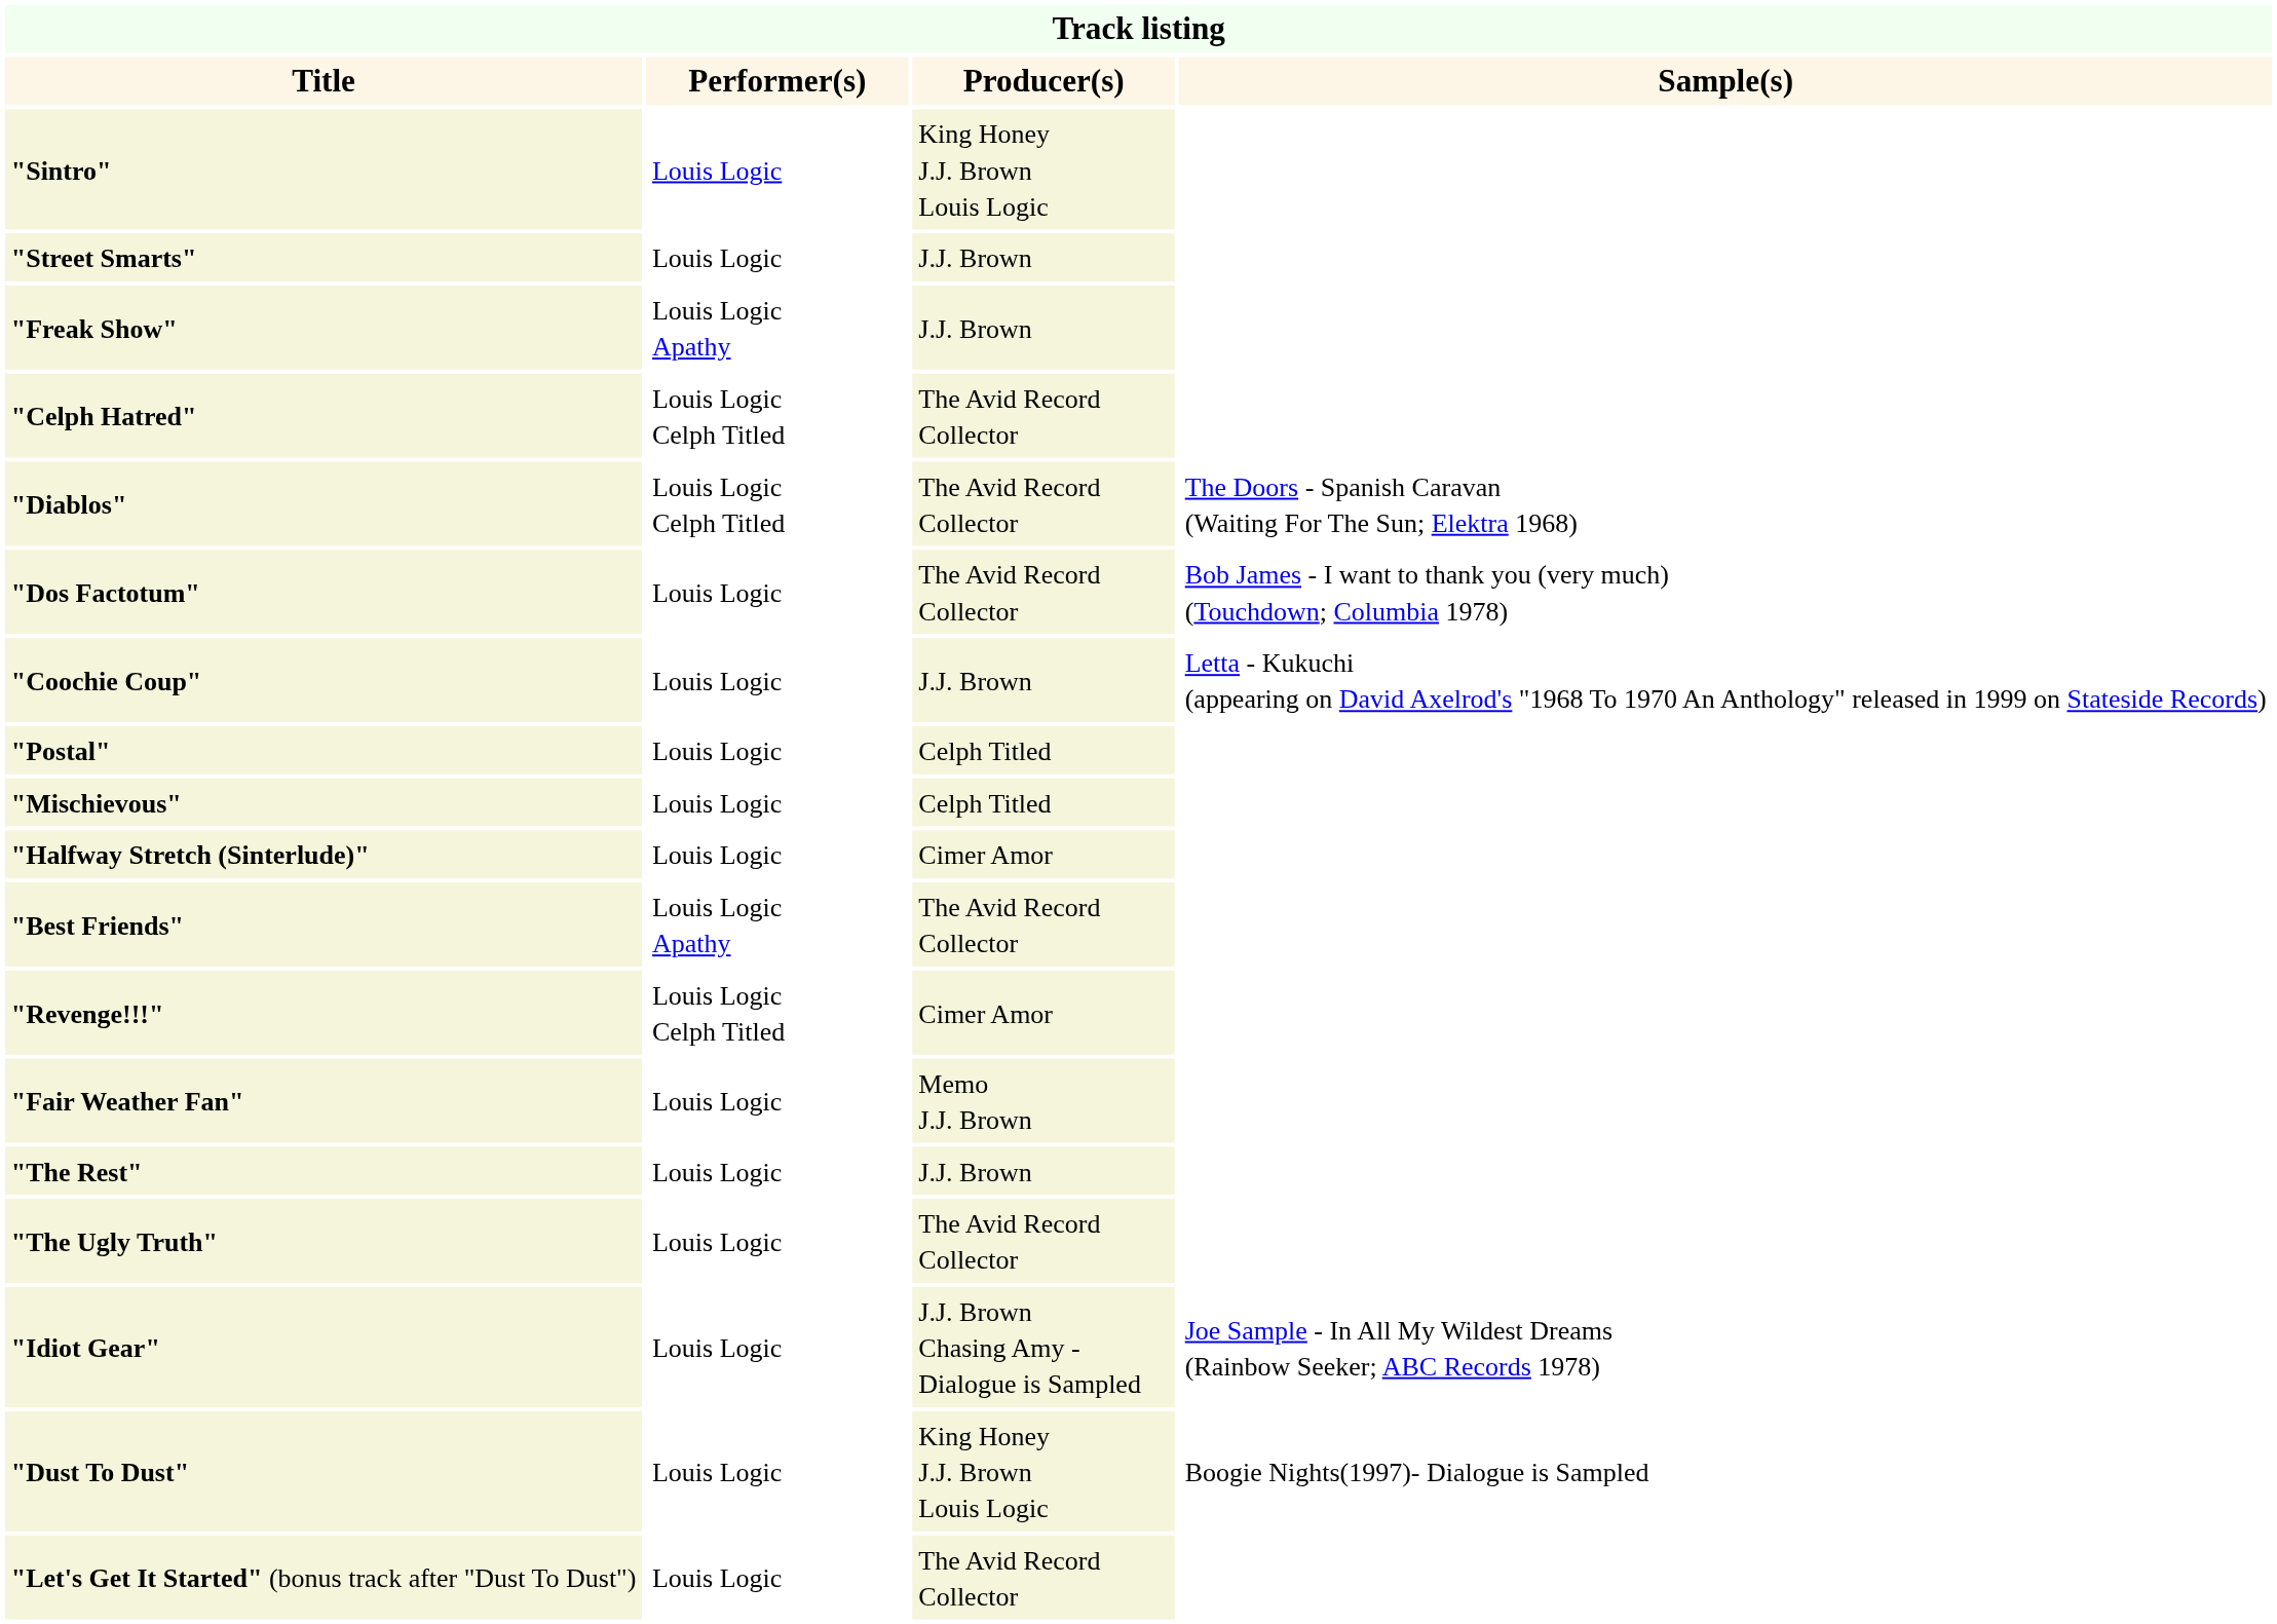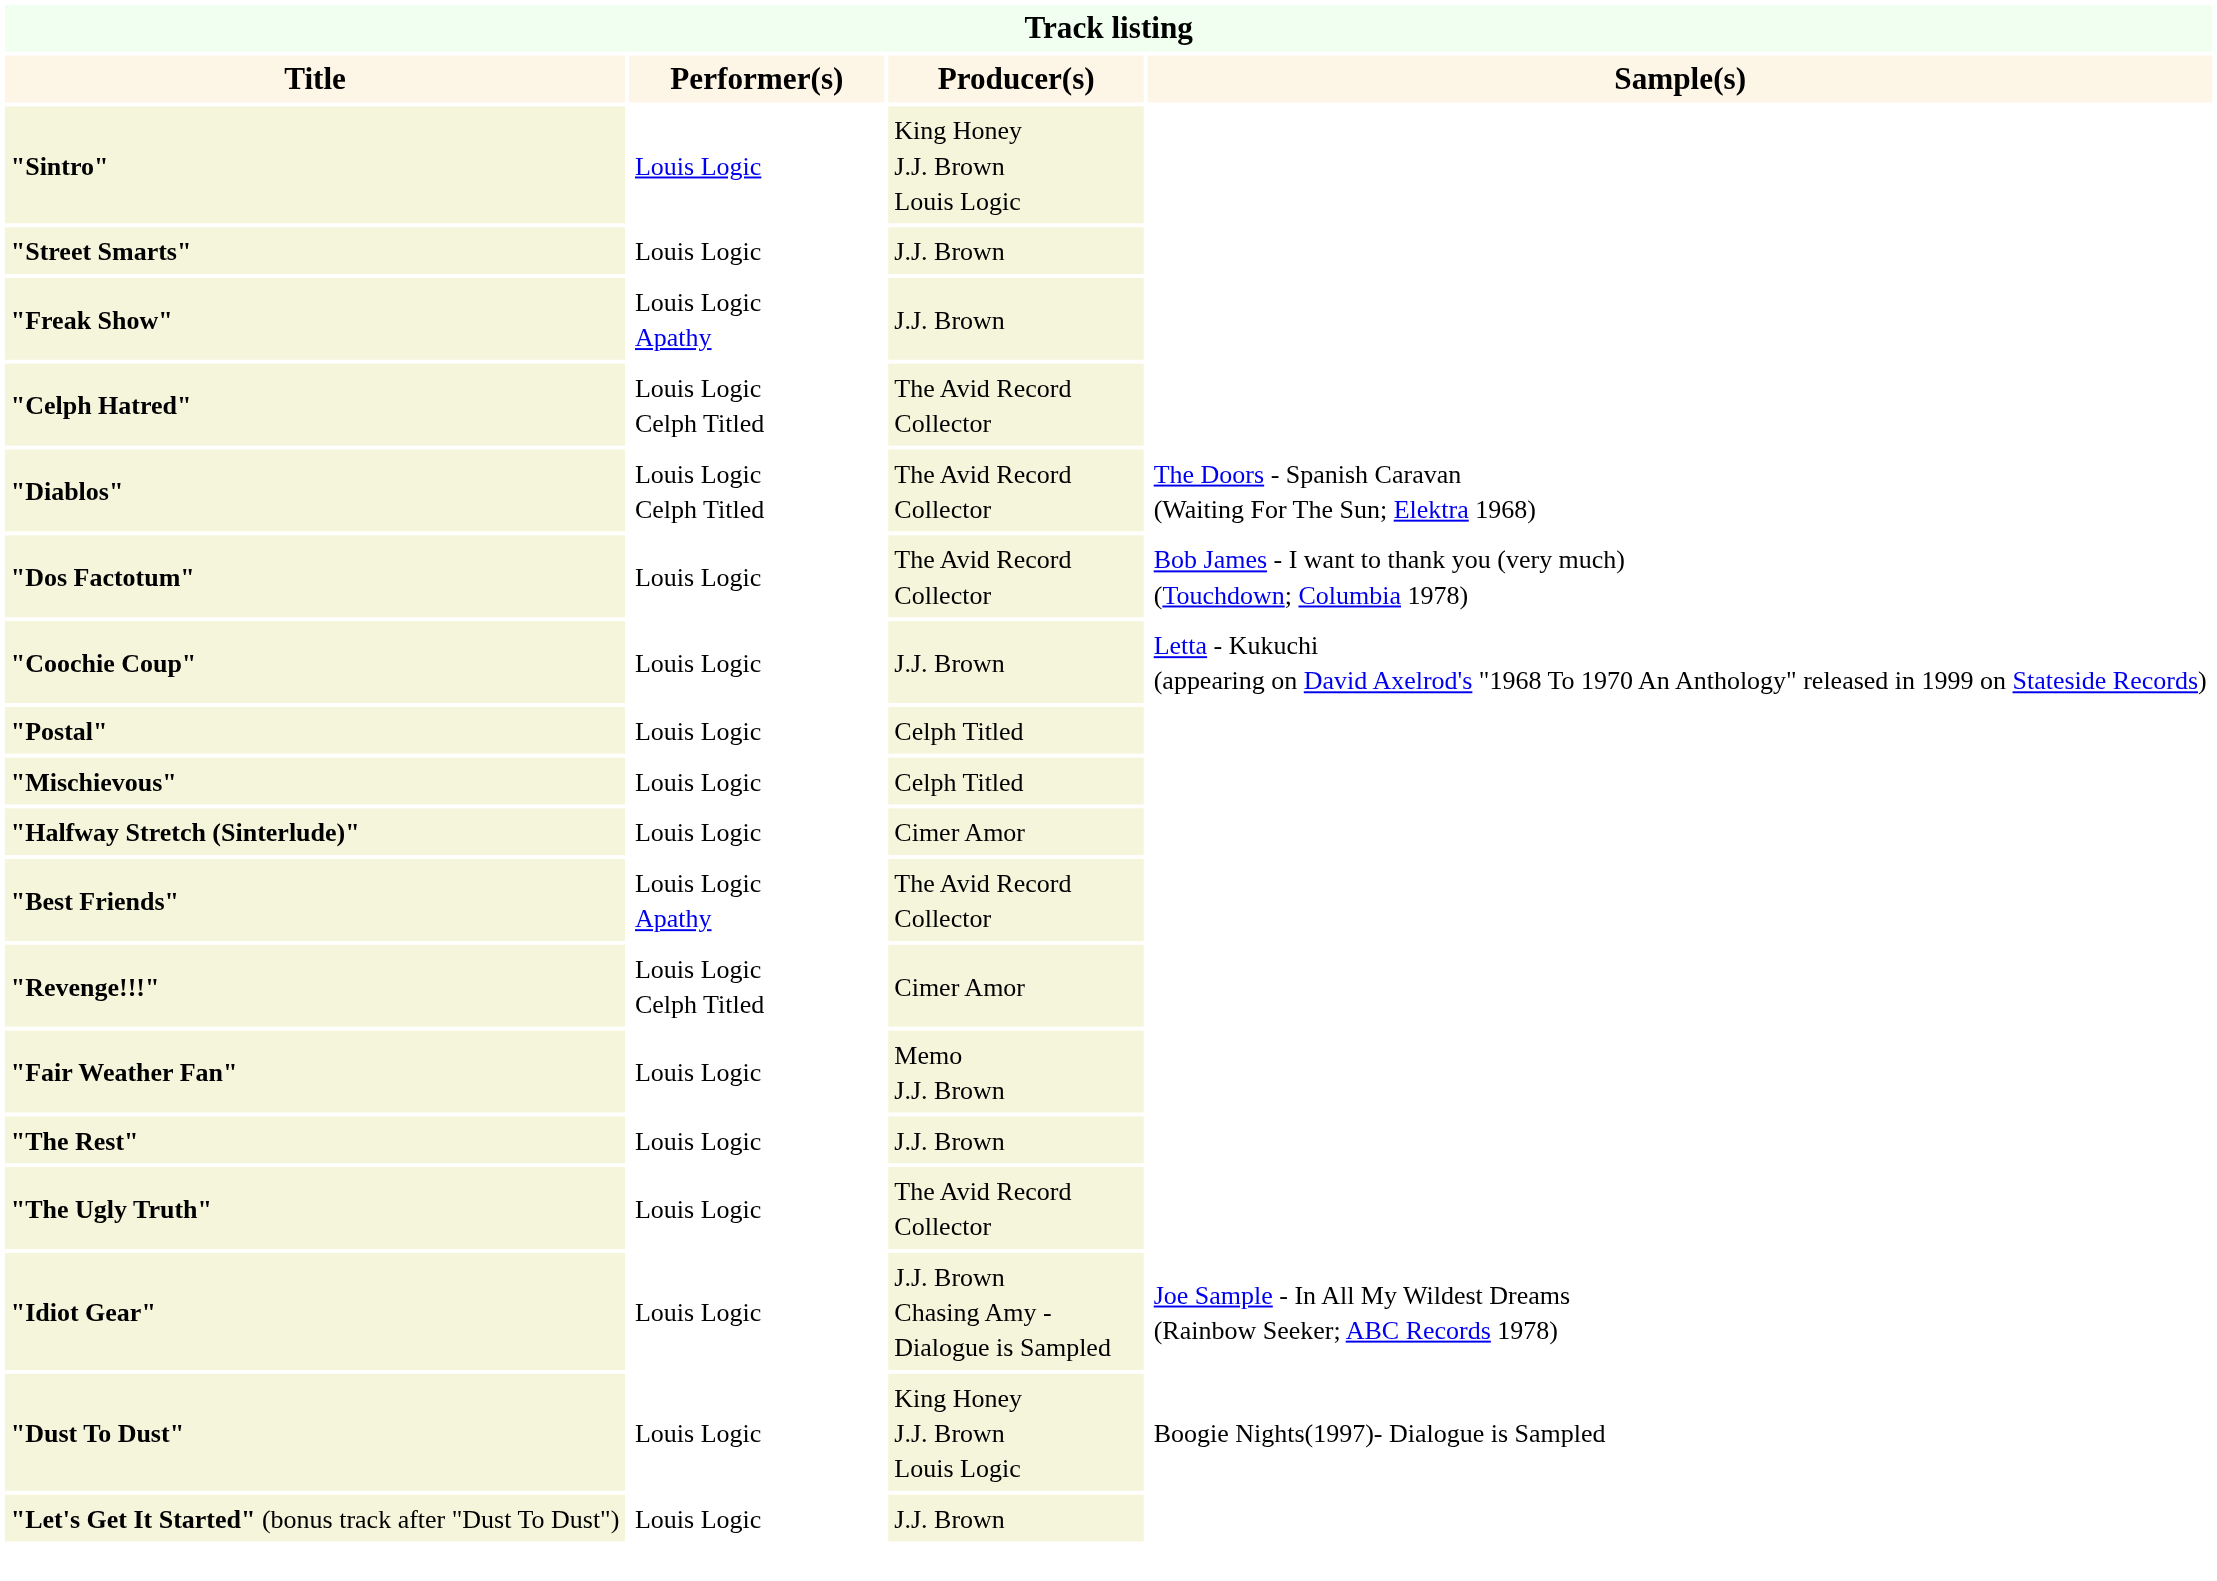"Let's Get It Started" (bonus track after "Dust To Dust") | Producer(s): The Avid Record Collector -> J.J. Brown
